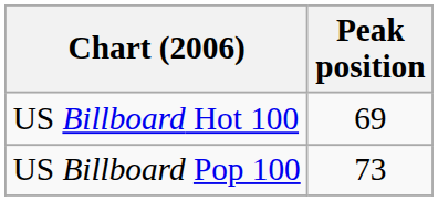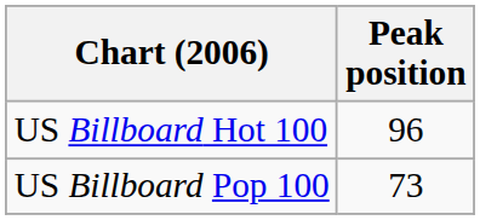US Billboard Hot 100 | Peak position: 69 -> 96
